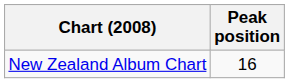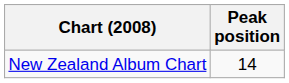New Zealand Album Chart | Peak position: 16 -> 14
